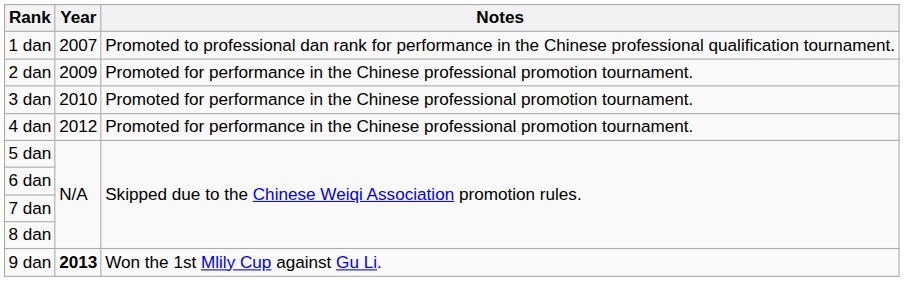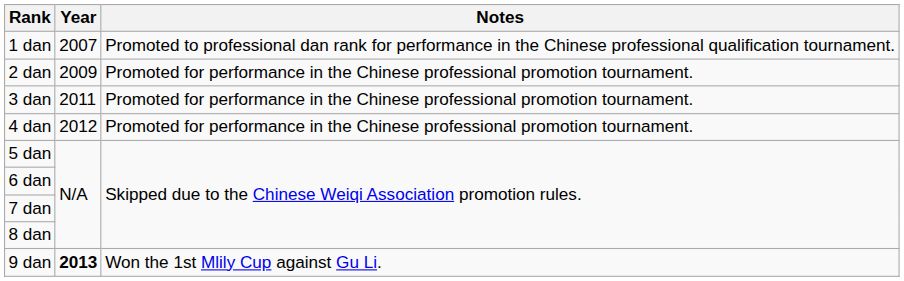3 dan | Year: 2010 -> 2011
